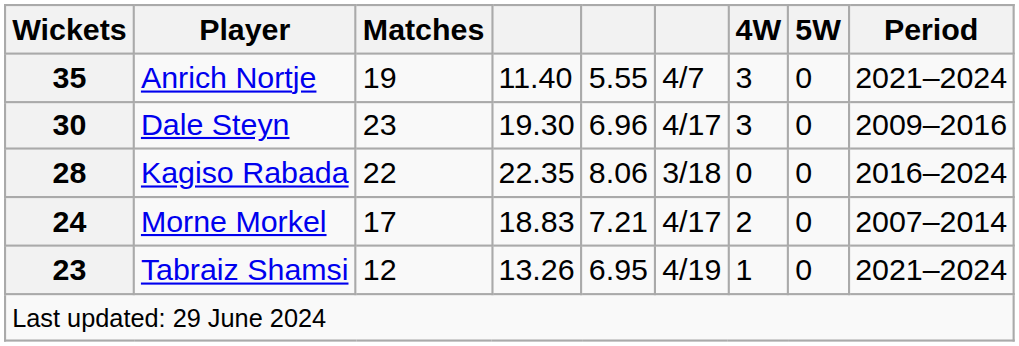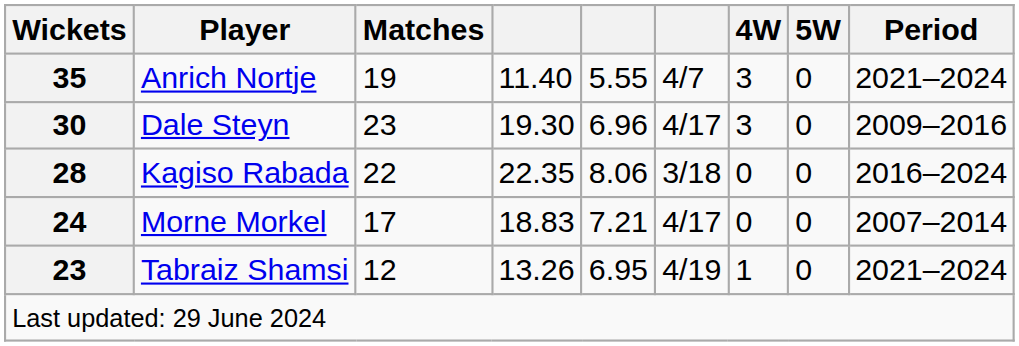Morne Morkel | 4W: 2 -> 0
